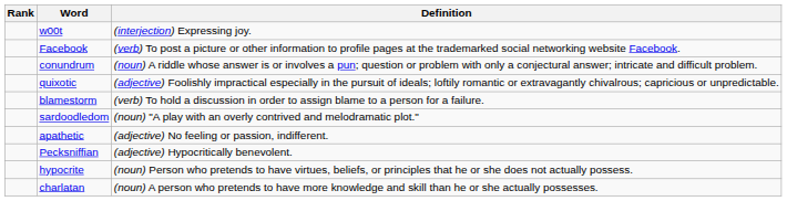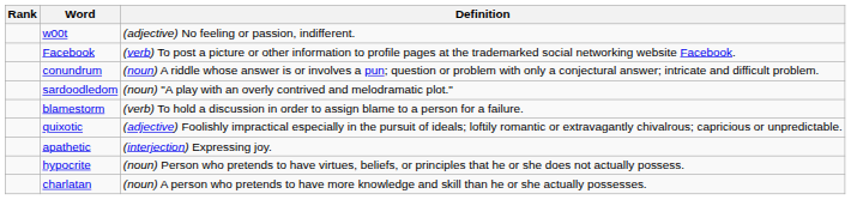w00t | Definition: (interjection) Expressing joy. -> (adjective) No feeling or passion, indifferent.
rows swapped: quixotic <-> sardoodledom
apathetic | Definition: (adjective) No feeling or passion, indifferent. -> (interjection) Expressing joy.
- row: Pecksniffian | (adjective) Hypocritically benevolent.
